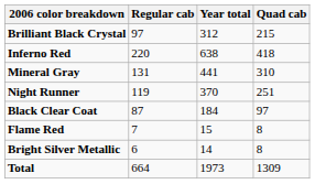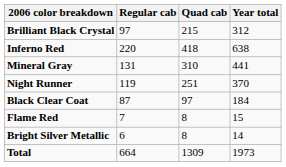columns swapped: Quad cab <-> Year total
